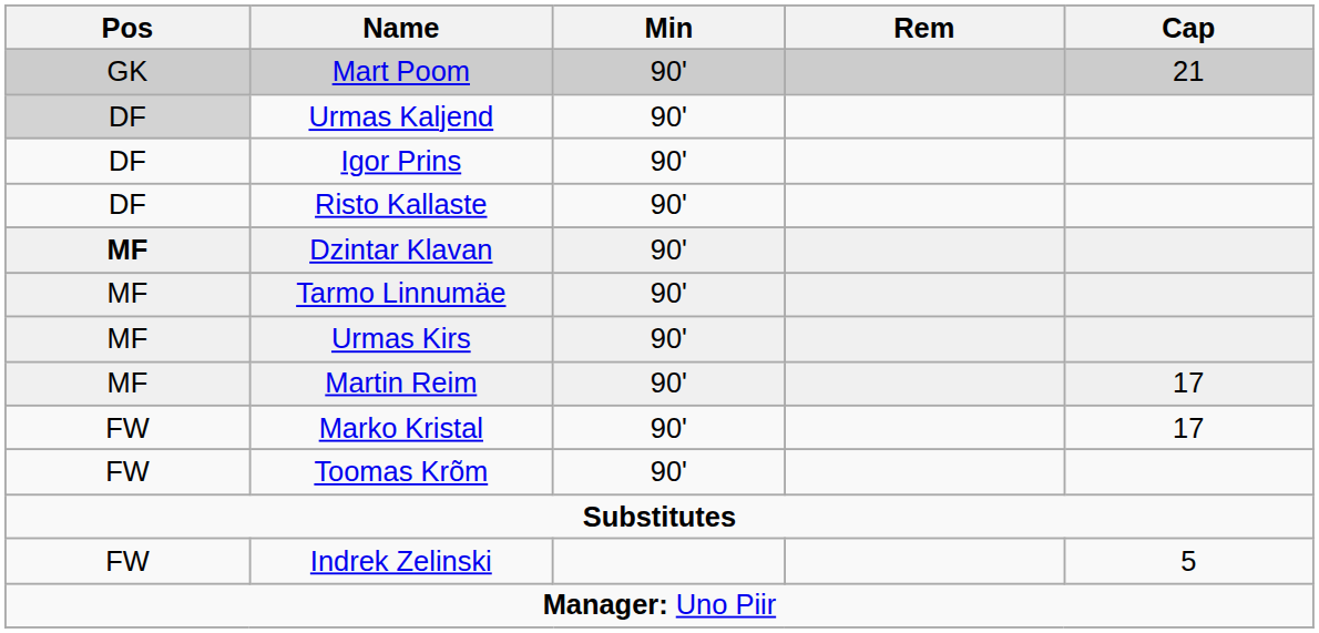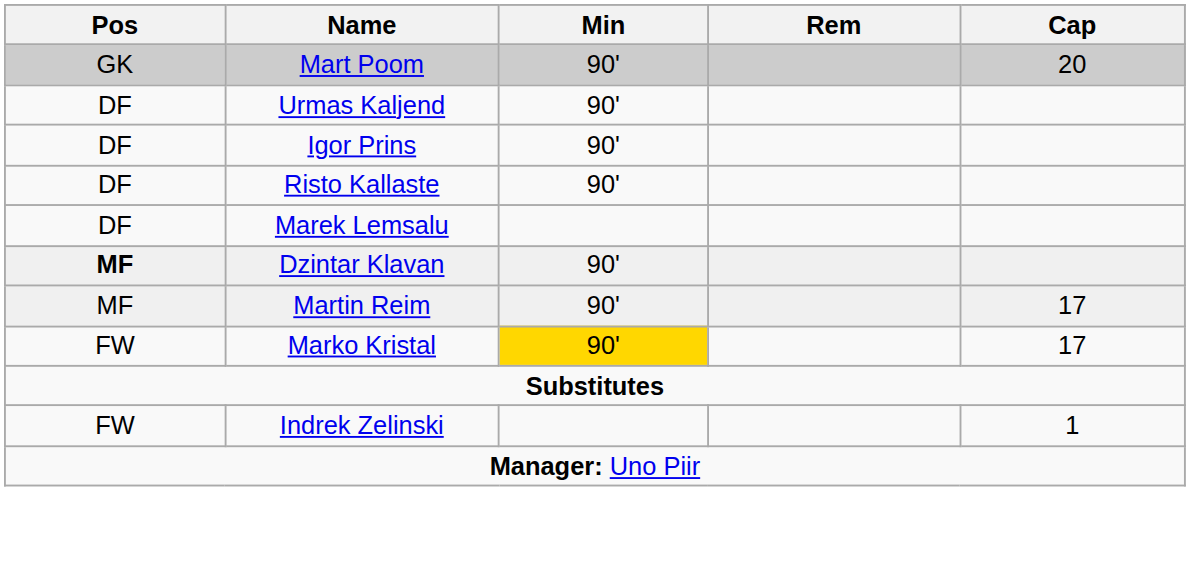Mart Poom | Cap: 21 -> 20
Urmas Kaljend | Pos: lightgrey background -> no background
+ row: DF | Marek Lemsalu
- row: MF | Tarmo Linnumäe | 90'
- row: MF | Urmas Kirs | 90'
Marko Kristal | Min: no background -> gold background
- row: FW | Toomas Krõm | 90'
Indrek Zelinski | Cap: 5 -> 1
